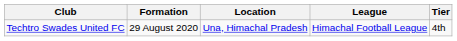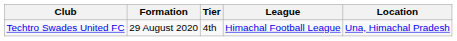columns swapped: Location <-> Tier
